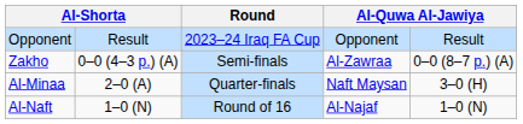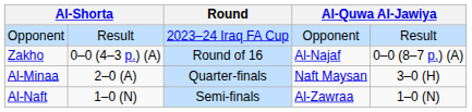Zakho | Round: Semi-finals -> Round of 16
Zakho | column 6: Al-Zawraa -> Al-Najaf
Al-Naft | Round: Round of 16 -> Semi-finals
Al-Naft | column 6: Al-Najaf -> Al-Zawraa
